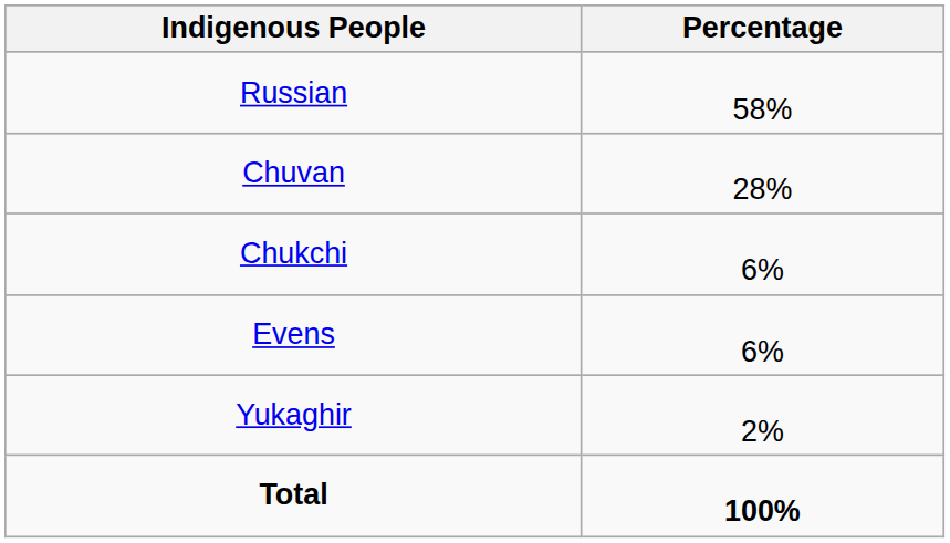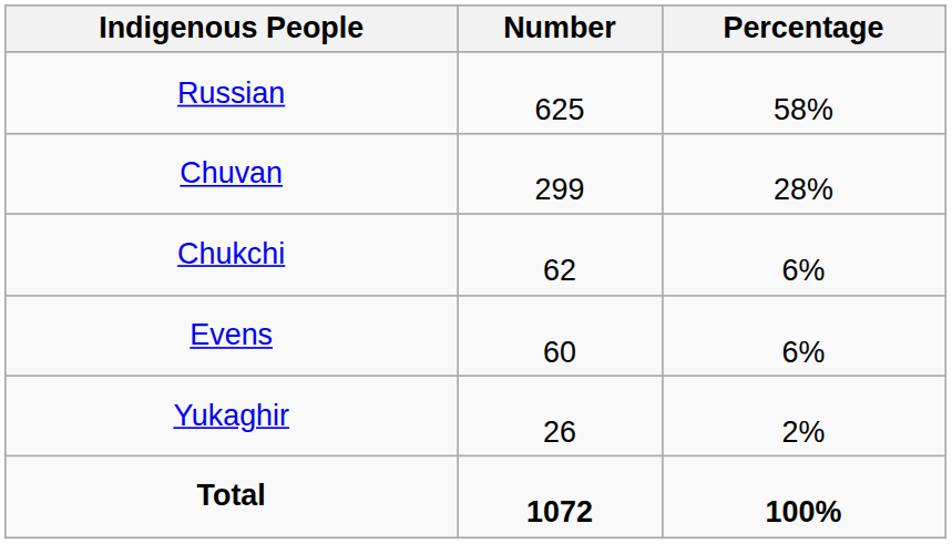+ column: Number | 625 | 299 | 62 | 60 | 26 | 1072
